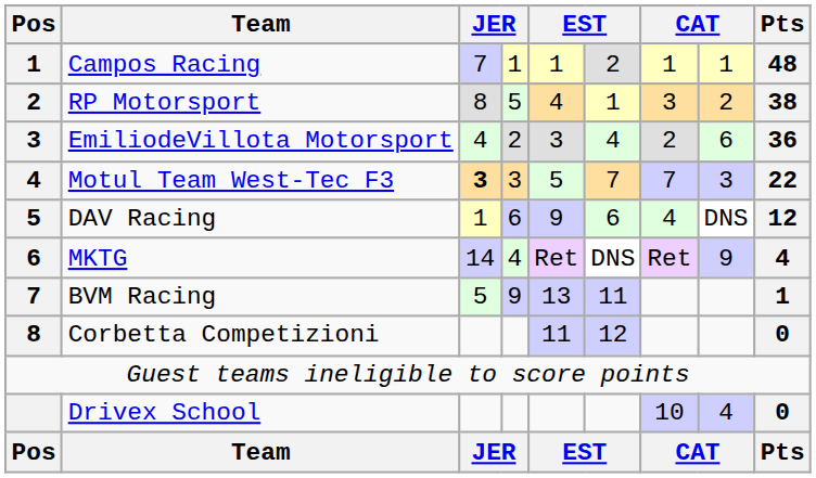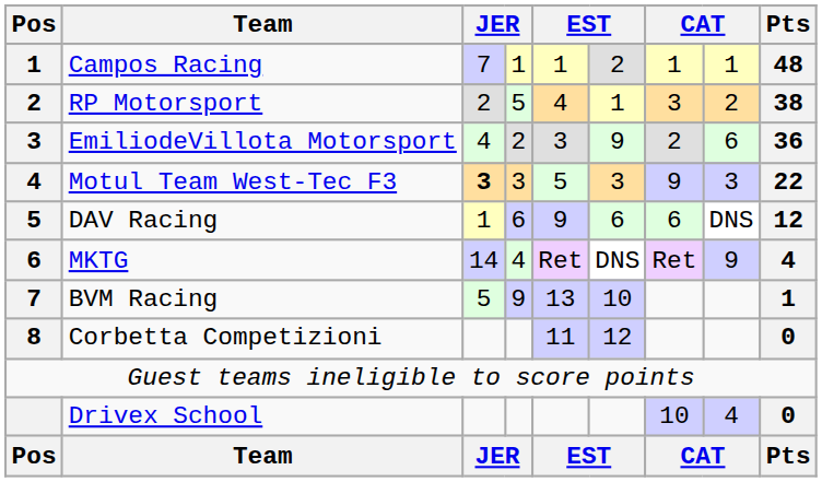RP Motorsport | column 3: 8 -> 2
EmiliodeVillota Motorsport | column 6: 4 -> 9
Motul Team West-Tec F3 | column 6: 7 -> 3
Motul Team West-Tec F3 | column 7: 7 -> 9
DAV Racing | column 7: 4 -> 6
BVM Racing | column 6: 11 -> 10
